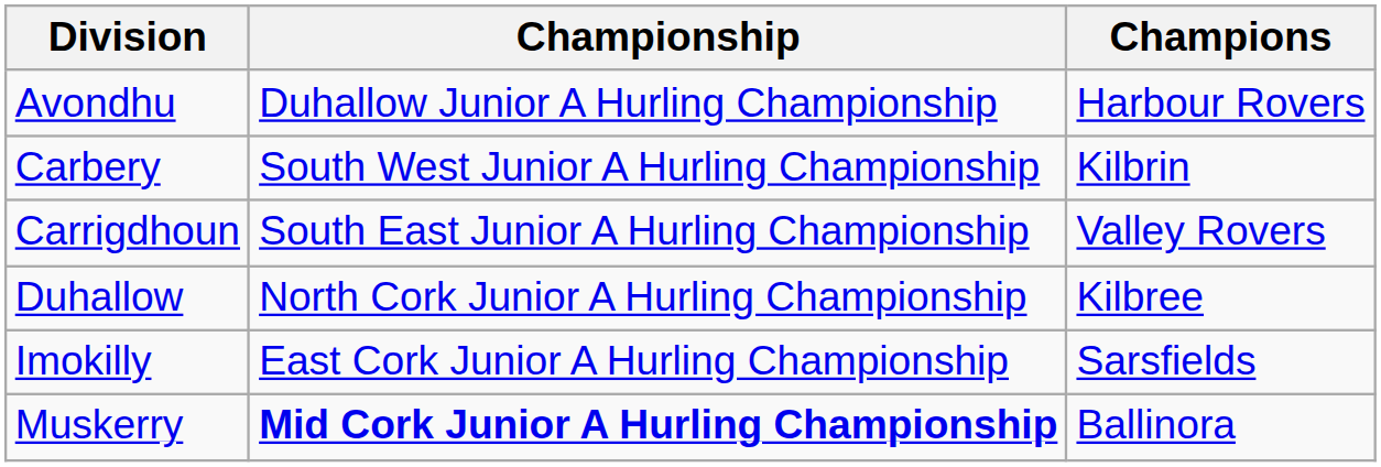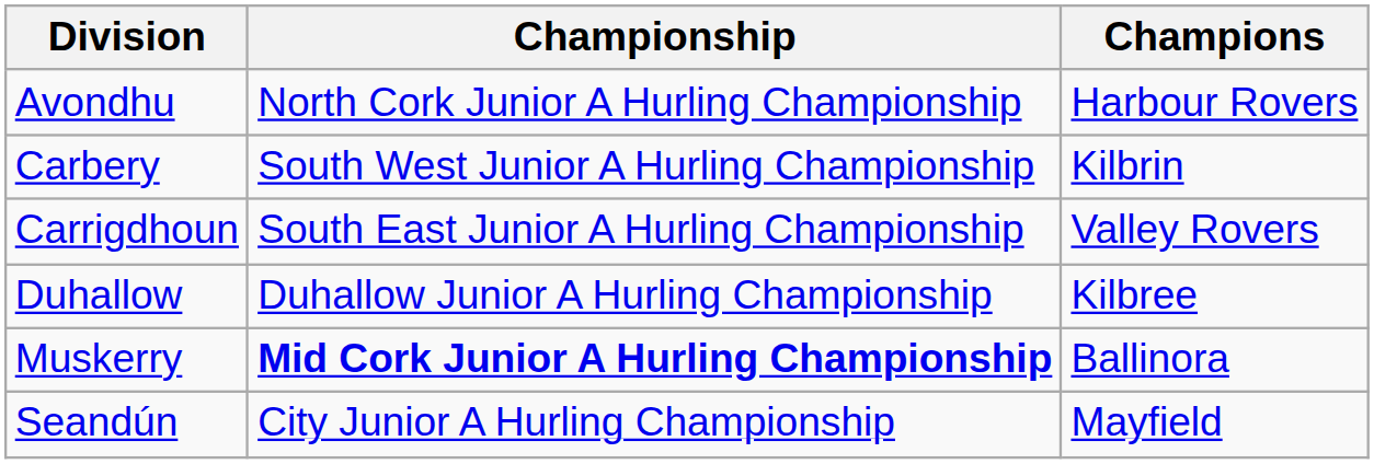Avondhu | Championship: Duhallow Junior A Hurling Championship -> North Cork Junior A Hurling Championship
Duhallow | Championship: North Cork Junior A Hurling Championship -> Duhallow Junior A Hurling Championship
- row: Imokilly | East Cork Junior A Hurling Championship | Sarsfields
+ row: Seandún | City Junior A Hurling Championship | Mayfield
